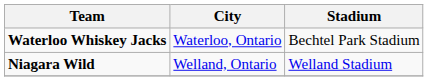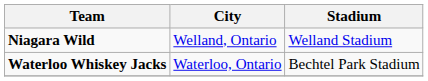rows swapped: Niagara Wild <-> Waterloo Whiskey Jacks
